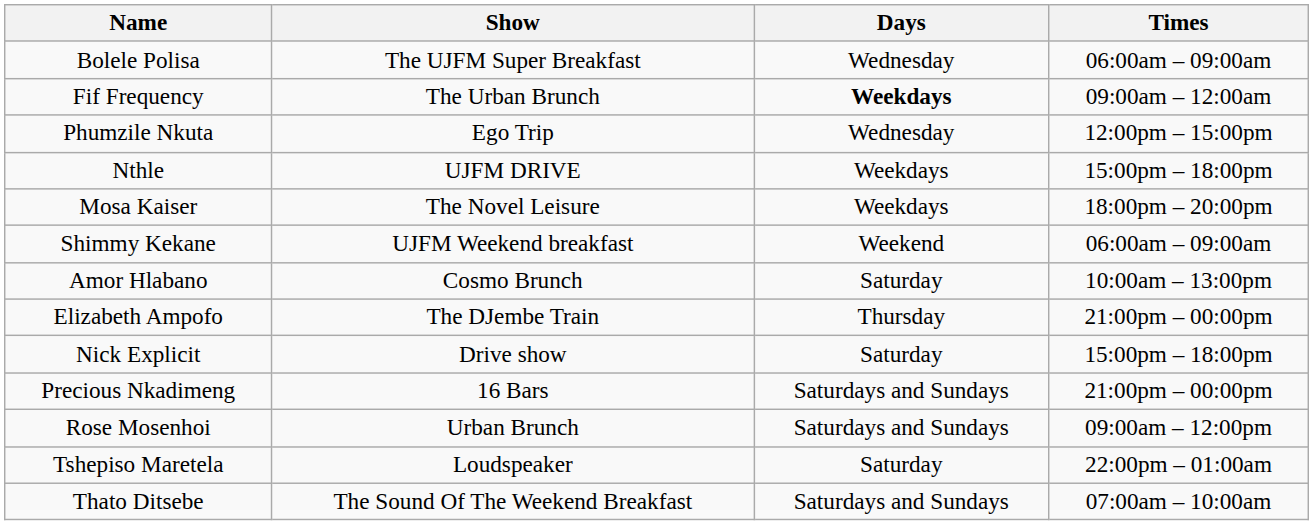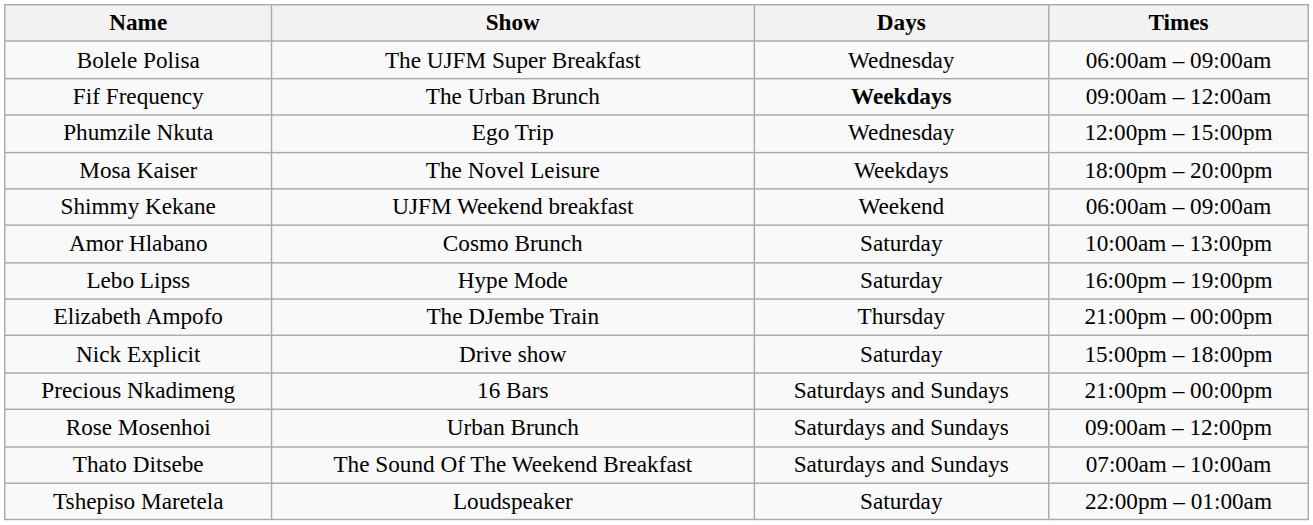- row: Nthle | UJFM DRIVE | Weekdays | 15:00pm – 18:00pm
+ row: Lebo Lipss | Hype Mode | Saturday | 16:00pm – 19:00pm
rows swapped: Thato Ditsebe <-> Tshepiso Maretela
